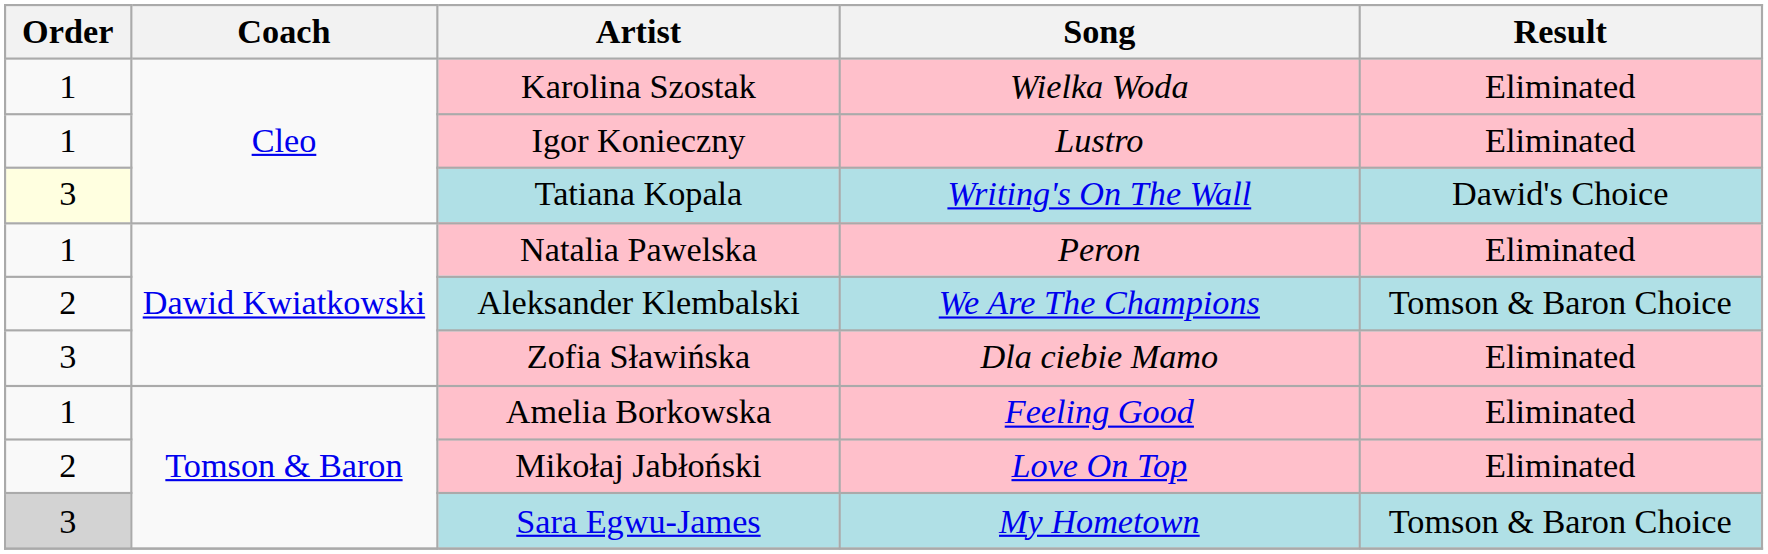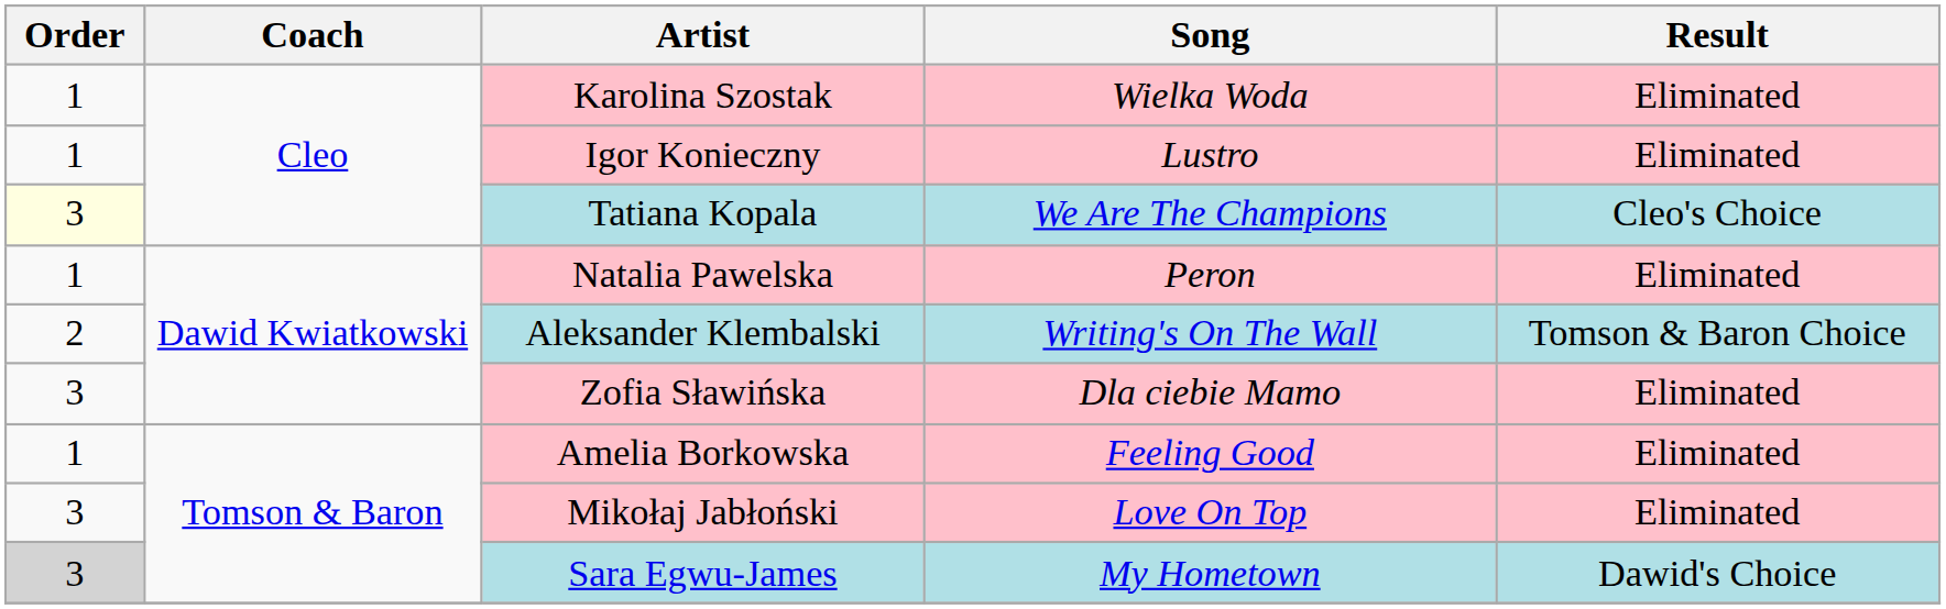Tatiana Kopala | Song: Writing's On The Wall -> We Are The Champions
Tatiana Kopala | Result: Dawid's Choice -> Cleo's Choice
Aleksander Klembalski | Song: We Are The Champions -> Writing's On The Wall
Mikołaj Jabłoński | Order: 2 -> 3
Sara Egwu-James | Result: Tomson & Baron Choice -> Dawid's Choice
